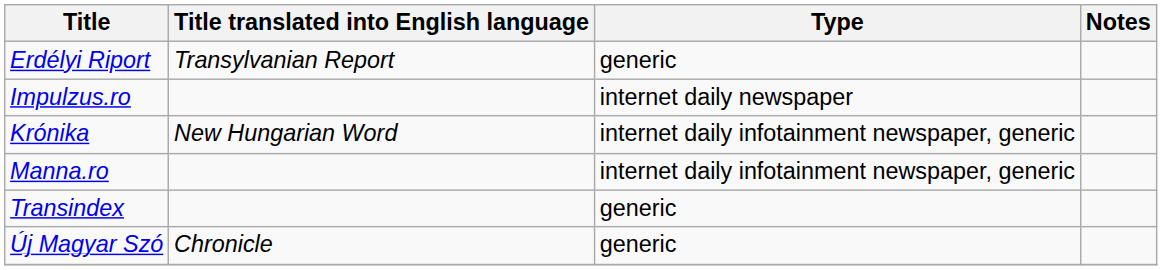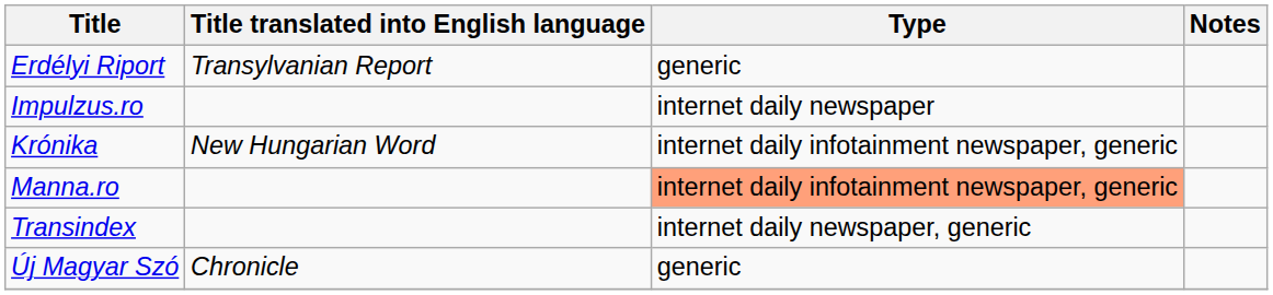Manna.ro | Type: no background -> lightsalmon background
Transindex | Type: generic -> internet daily newspaper, generic
